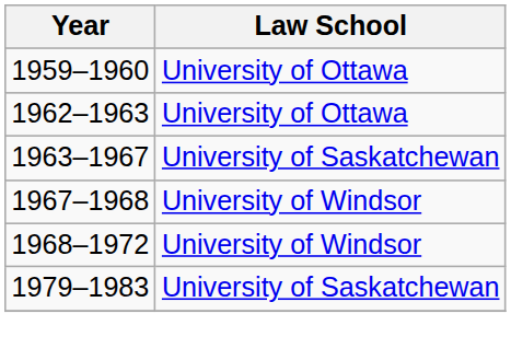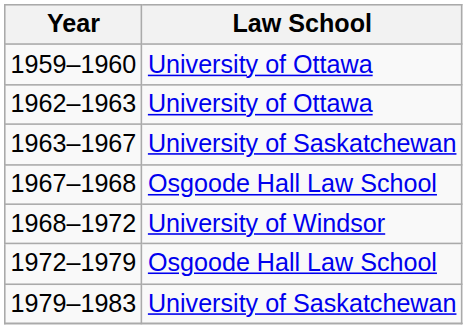1967–1968 | Law School: University of Windsor -> Osgoode Hall Law School
+ row: 1972–1979 | Osgoode Hall Law School
